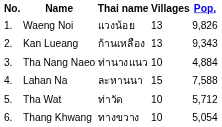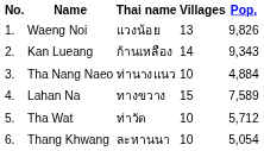Kan Lueang | Villages: 13 -> 14
Lahan Na | Thai name: ละหานนา -> ทางขวาง
Lahan Na | Pop.: 7,588 -> 7,589
Thang Khwang | Thai name: ทางขวาง -> ละหานนา
